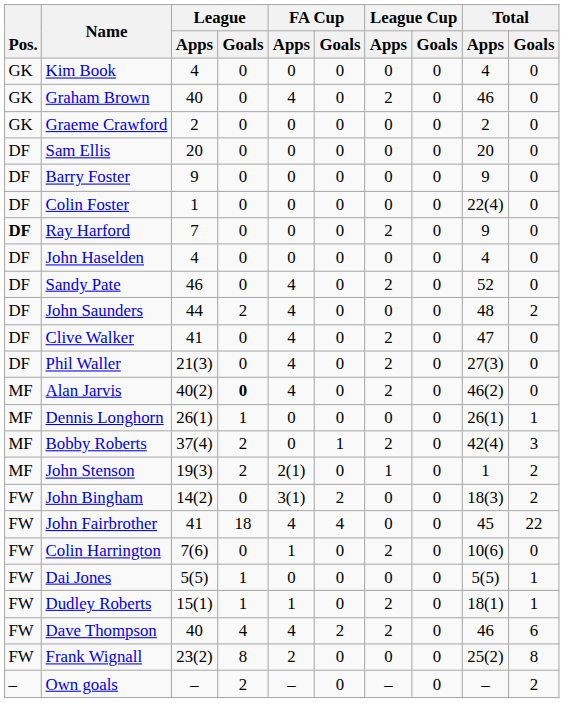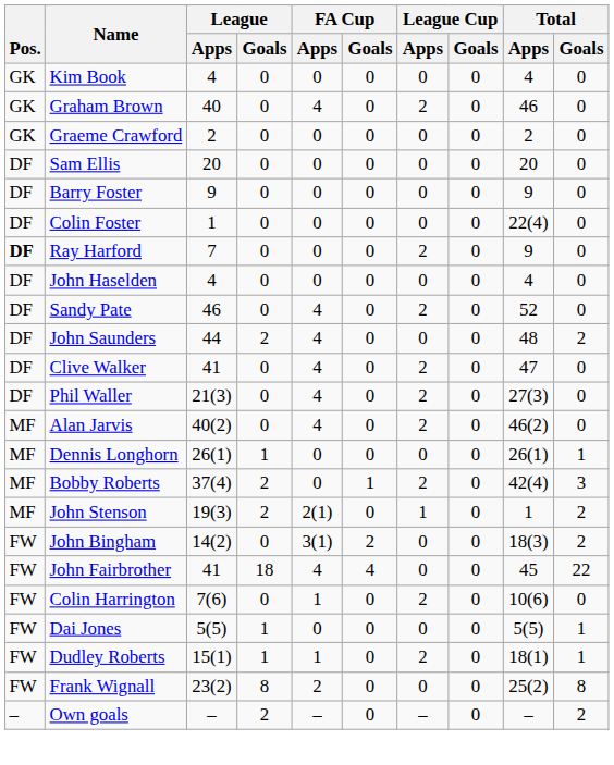Alan Jarvis | League / Goals: bold -> normal
- row: FW | Dave Thompson | 40 | 4 | 4 | 2 | 2 | 0 | 46 | 6
